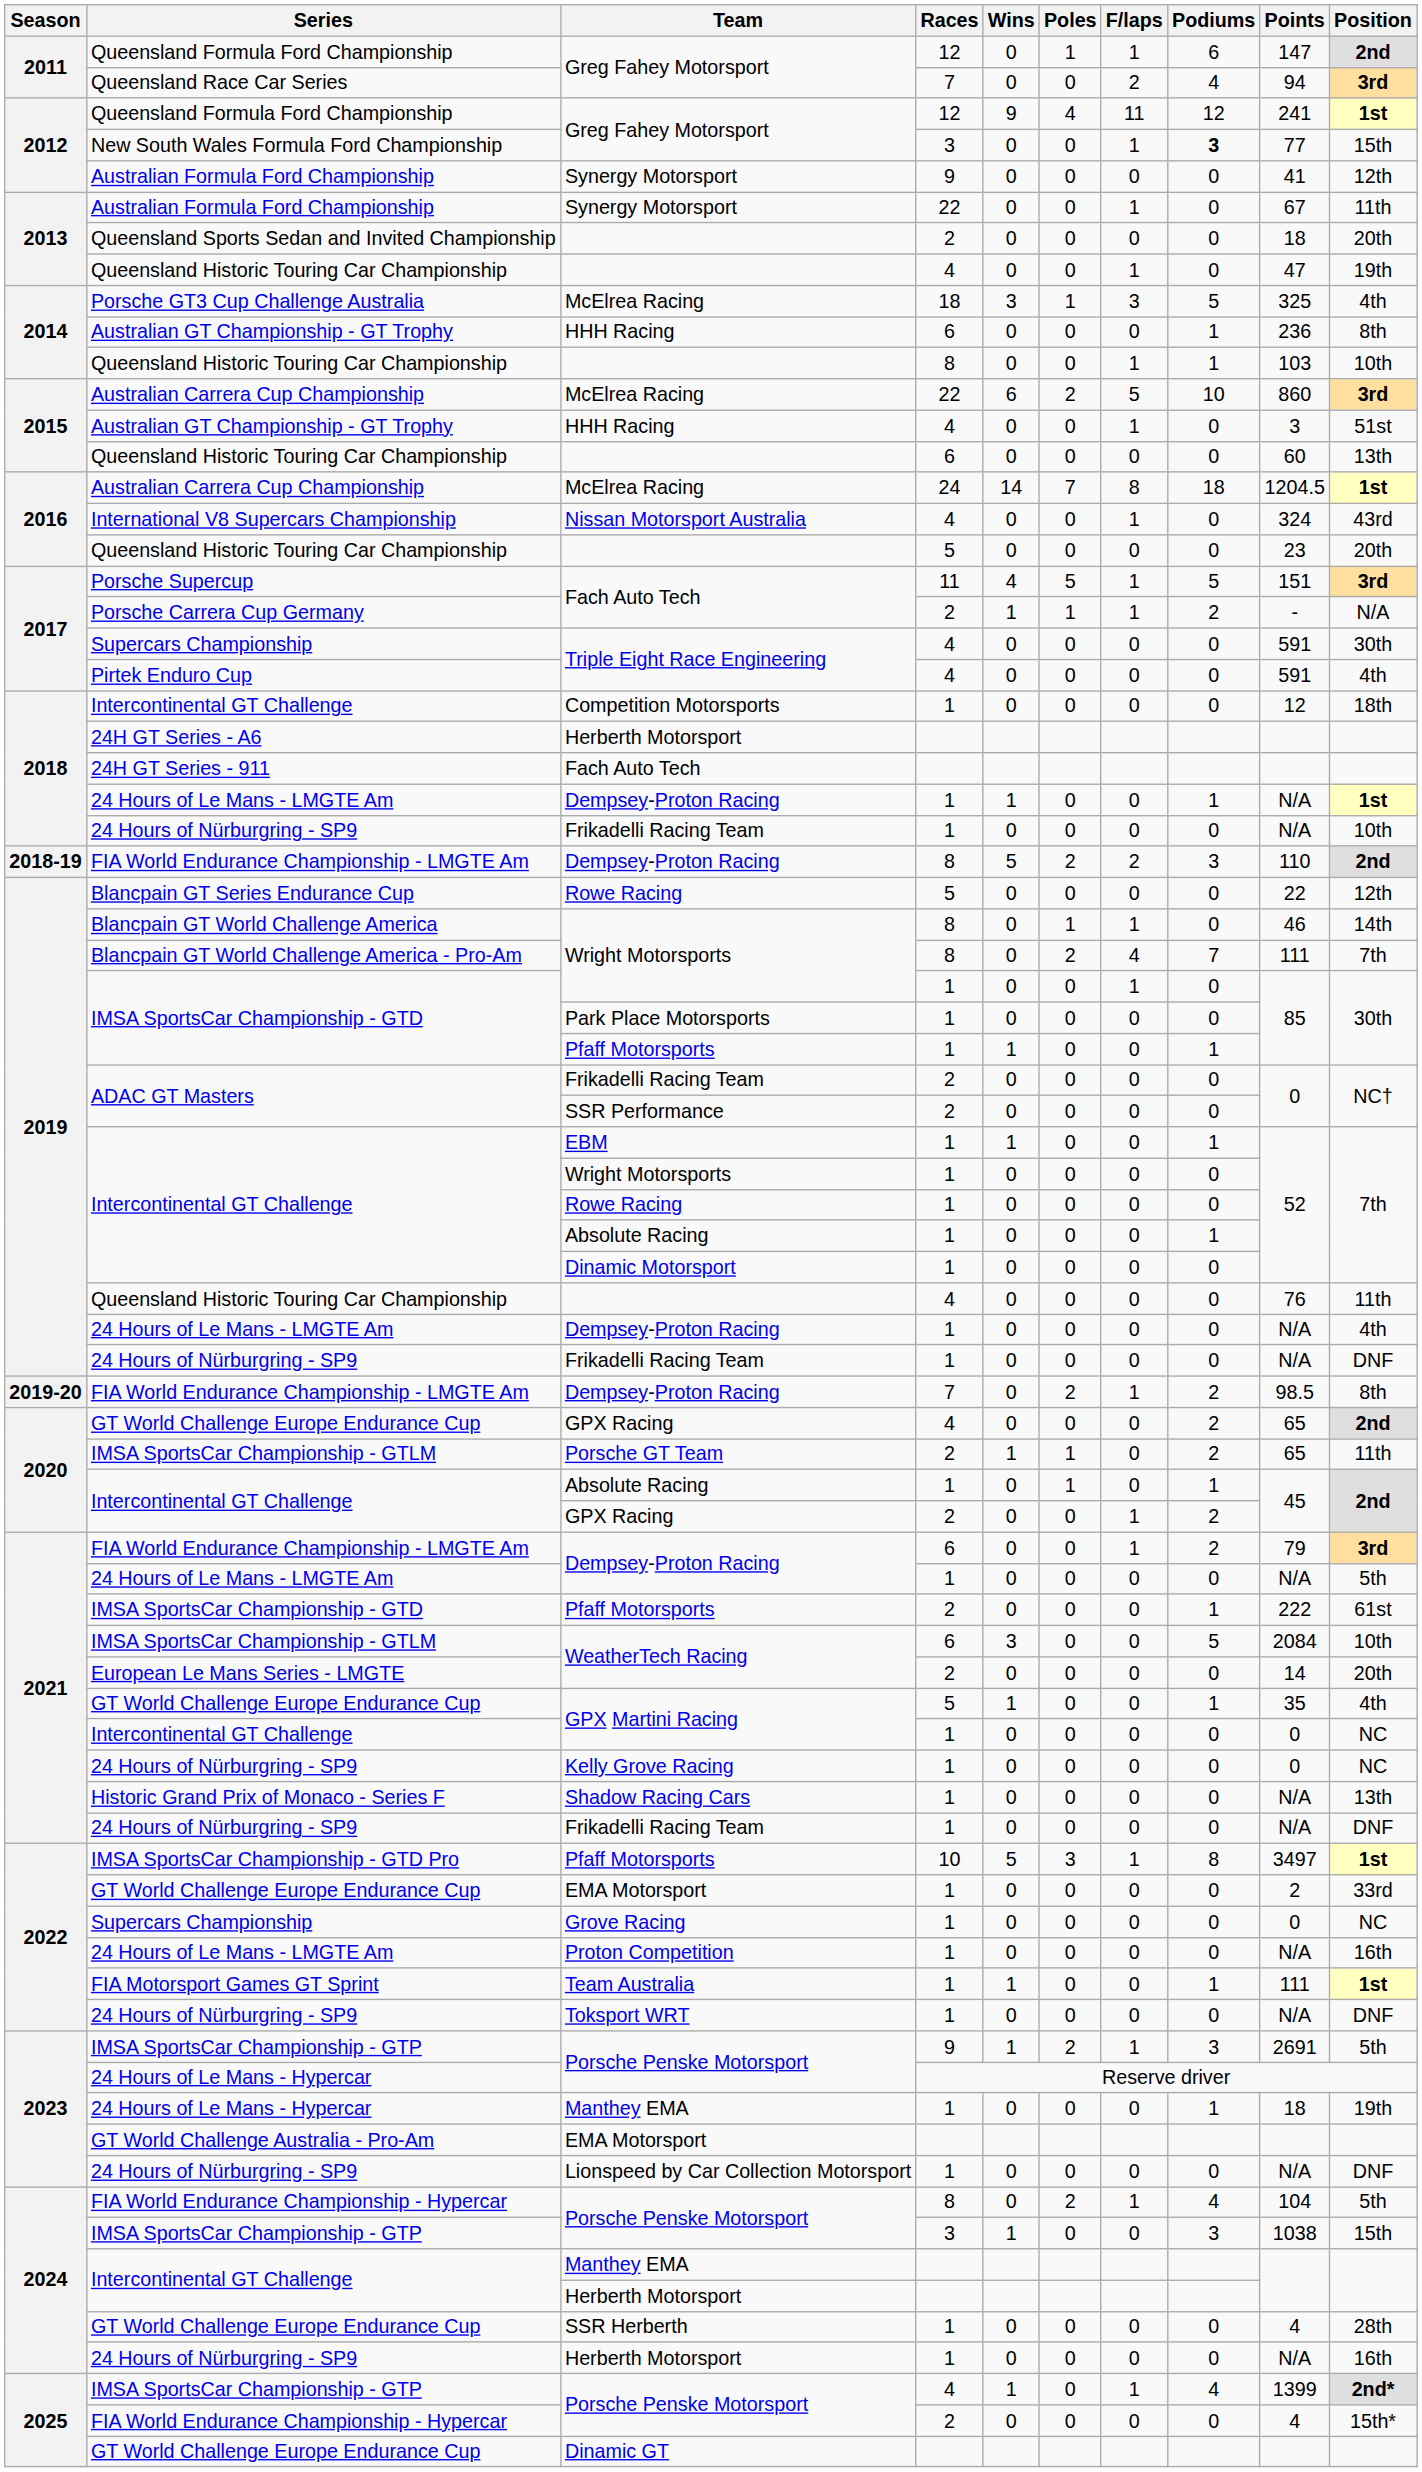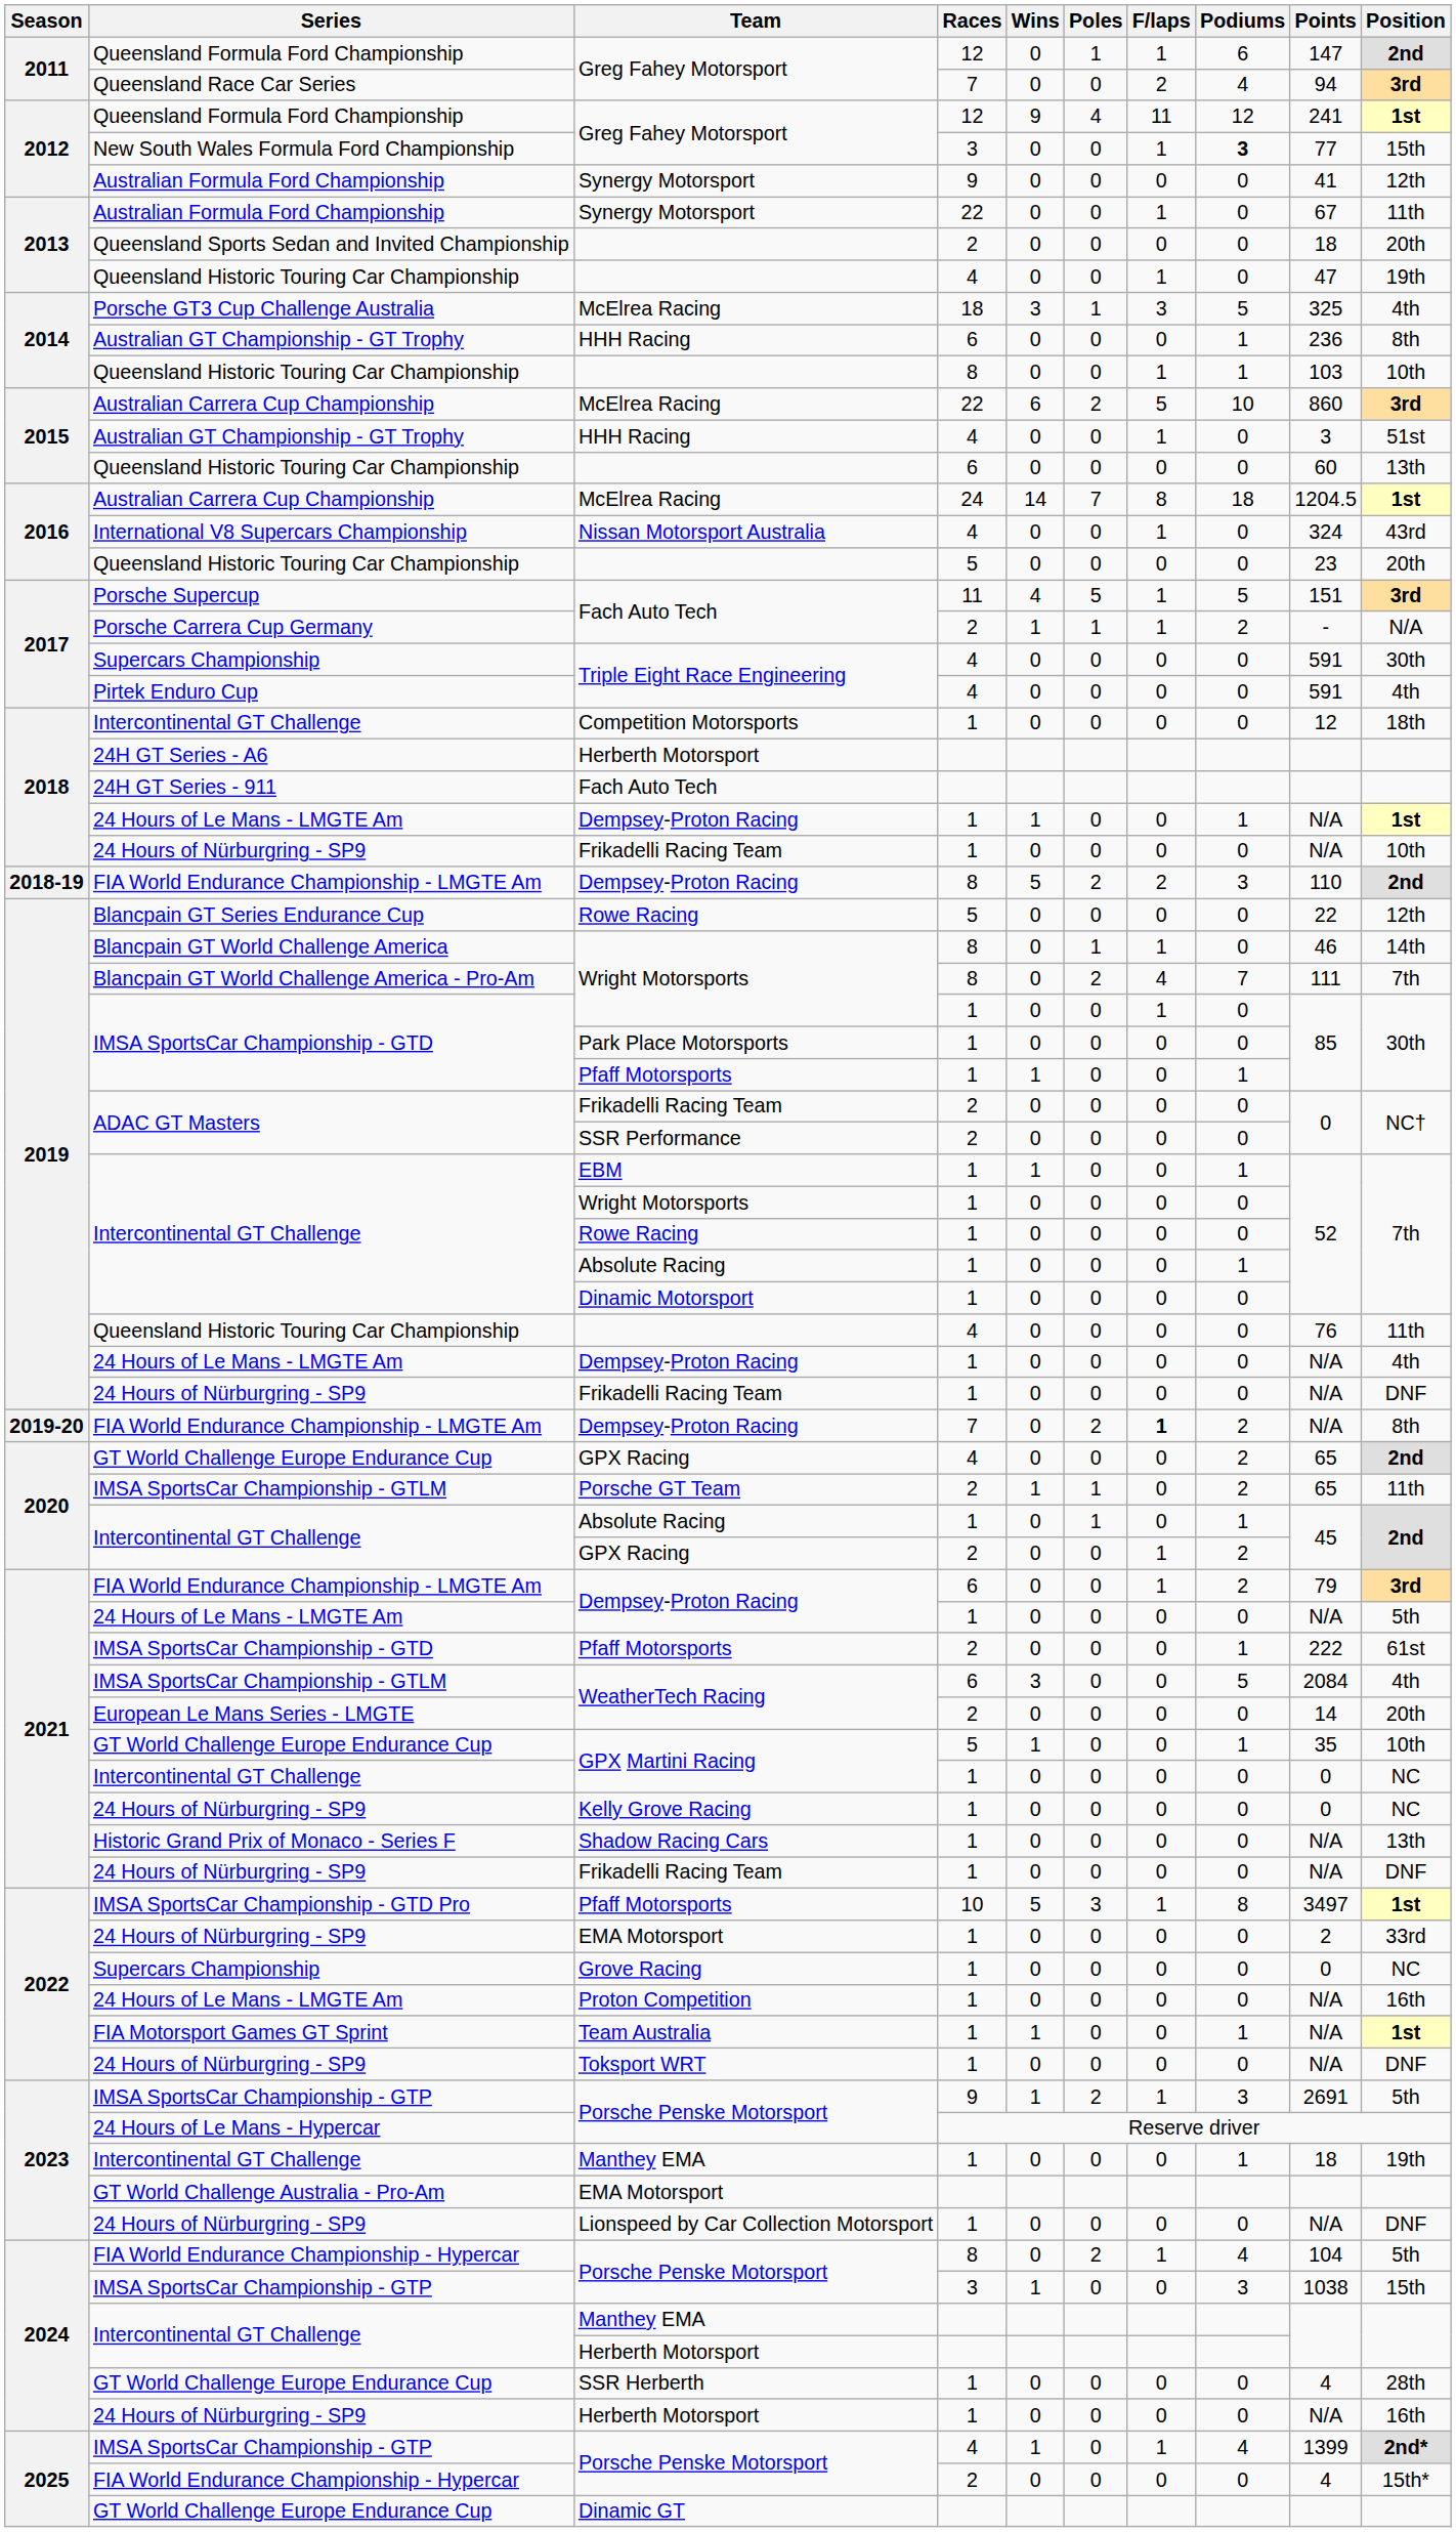Dempsey-Proton Racing / 7 | F/laps: normal -> bold
Dempsey-Proton Racing / 7 | Points: 98.5 -> N/A
WeatherTech Racing / 6 | Position: 10th -> 4th
GPX Martini Racing / 5 | Position: 4th -> 10th
EMA Motorsport / 1 | Series: GT World Challenge Europe Endurance Cup -> 24 Hours of Nürburgring - SP9
Team Australia | Points: 111 -> N/A
Manthey EMA / 1 | Series: 24 Hours of Le Mans - Hypercar -> Intercontinental GT Challenge
